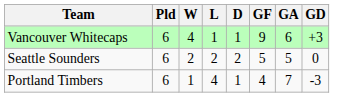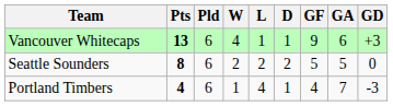+ column: Pts | 13 | 8 | 4
